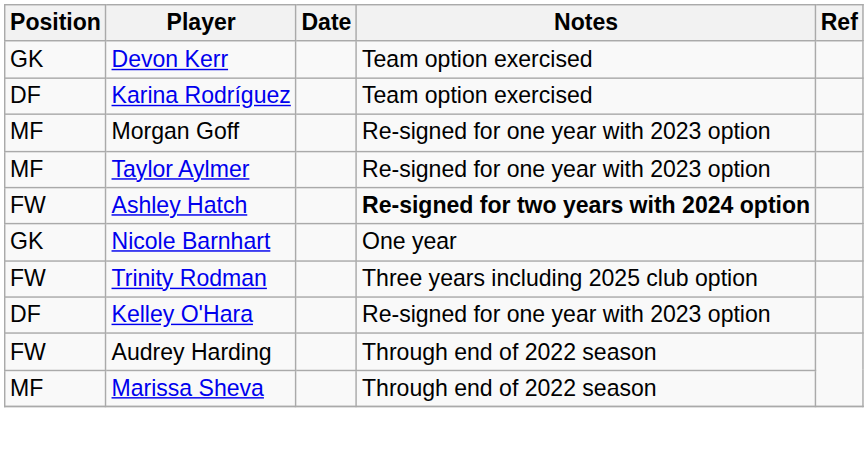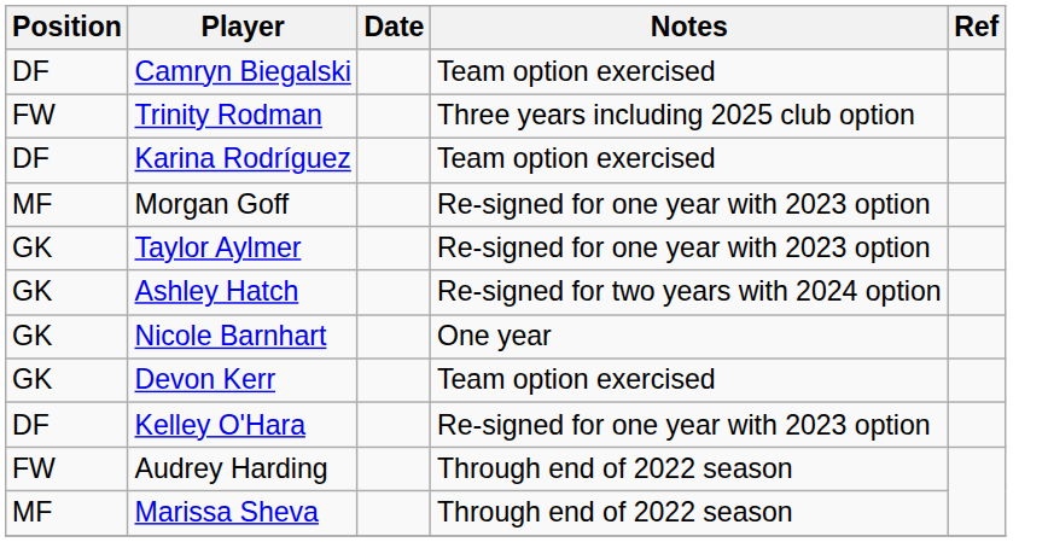+ row: DF | Camryn Biegalski | Team option exercised
rows swapped: Devon Kerr <-> Trinity Rodman
Taylor Aylmer | Position: MF -> GK
Ashley Hatch | Position: FW -> GK
Ashley Hatch | Notes: bold -> normal
